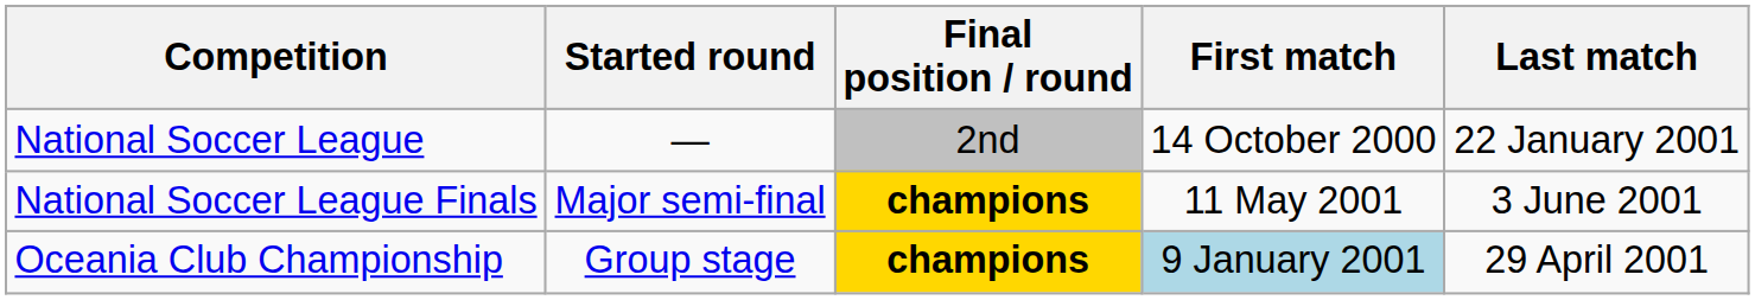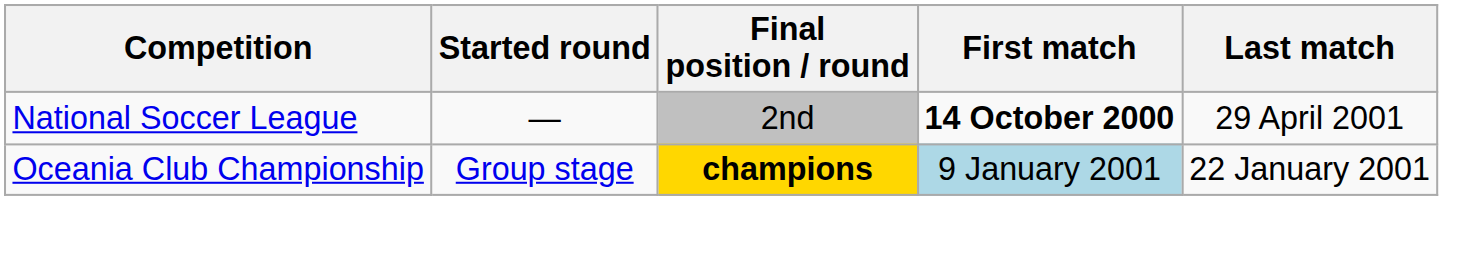National Soccer League | First match: normal -> bold
National Soccer League | Last match: 22 January 2001 -> 29 April 2001
- row: National Soccer League Finals | Major semi-final | champions | 11 May 2001 | 3 June 2001
Oceania Club Championship | Last match: 29 April 2001 -> 22 January 2001
